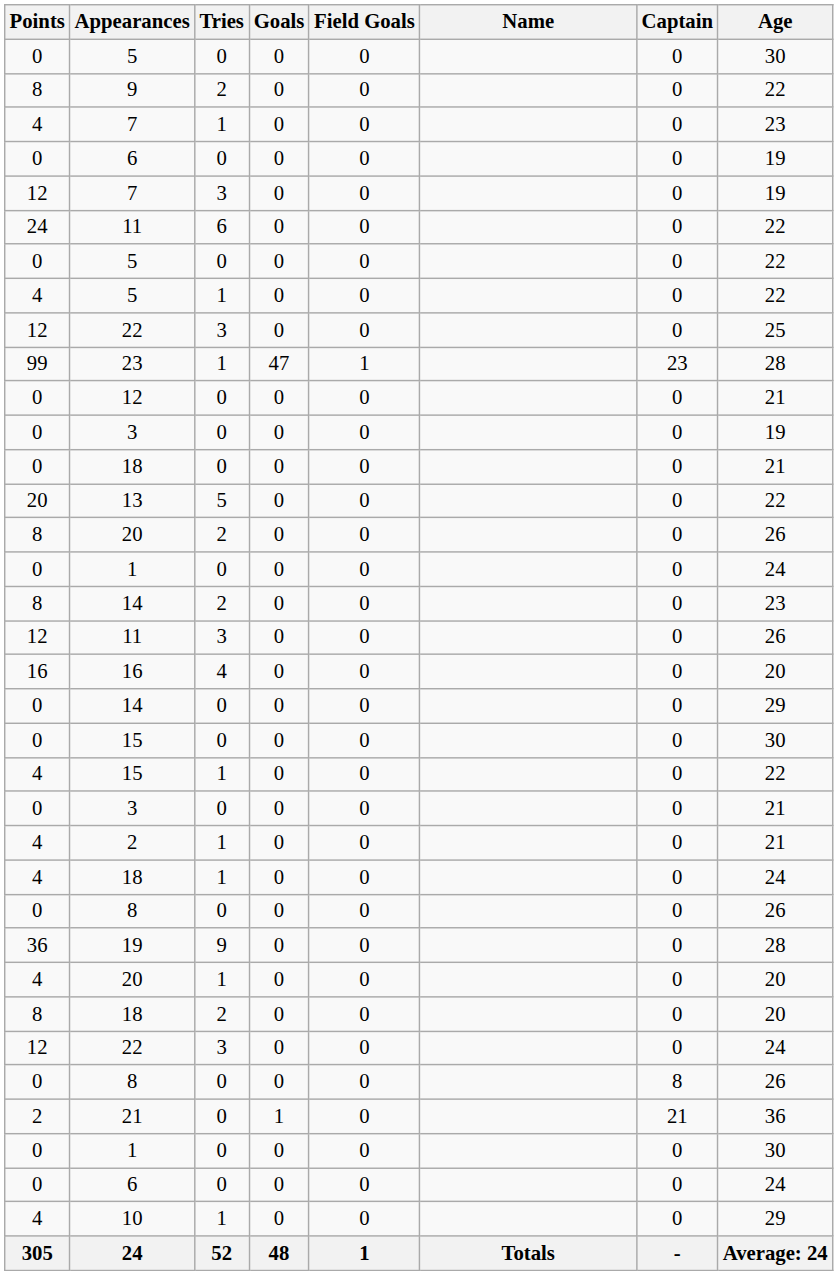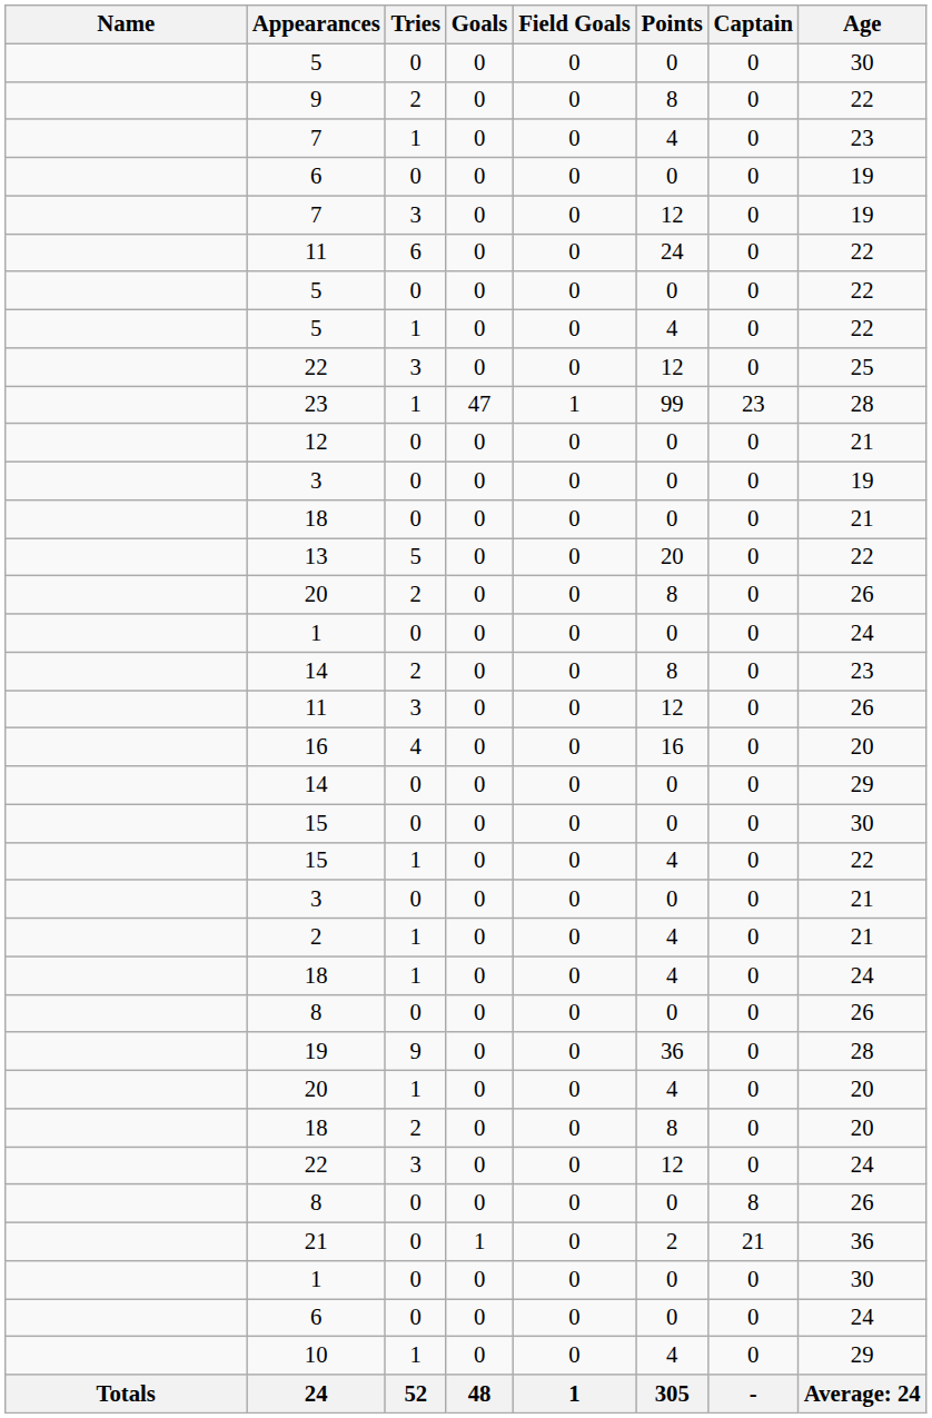columns swapped: Name <-> Points
